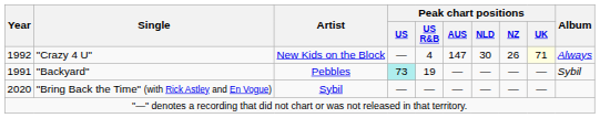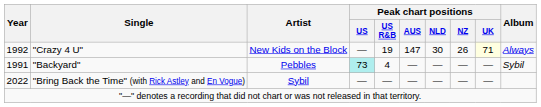"Crazy 4 U" | Peak chart positions / US R&B: 4 -> 19
"Backyard" | Peak chart positions / US R&B: 19 -> 4
"Bring Back the Time" (with Rick Astley and En Vogue) | Year: 2020 -> 2022
